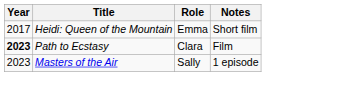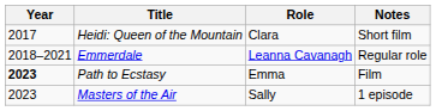Heidi: Queen of the Mountain | Role: Emma -> Clara
+ row: 2018–2021 | Emmerdale | Leanna Cavanagh | Regular role
Path to Ecstasy | Role: Clara -> Emma
